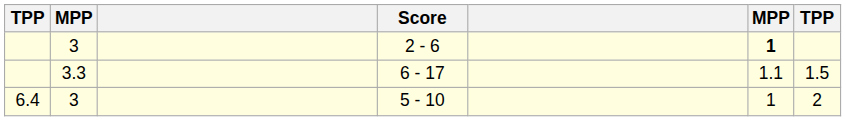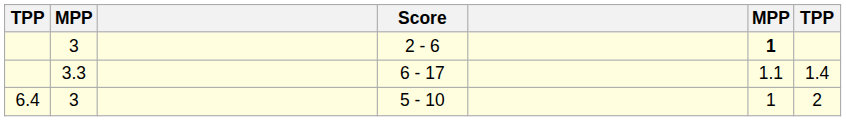6 - 17 | column 7: 1.5 -> 1.4
